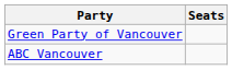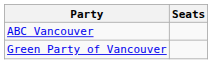rows swapped: ABC Vancouver <-> Green Party of Vancouver
